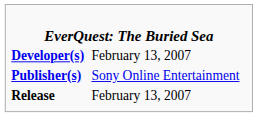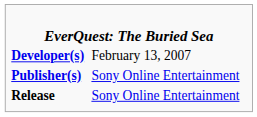Release | column 2: February 13, 2007 -> Sony Online Entertainment
